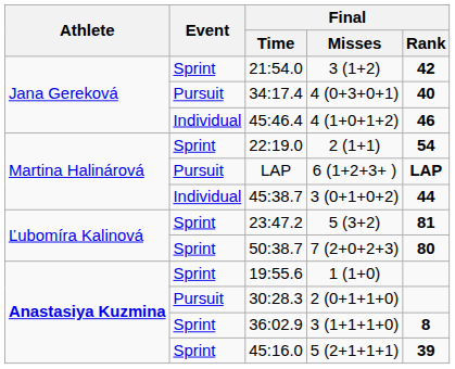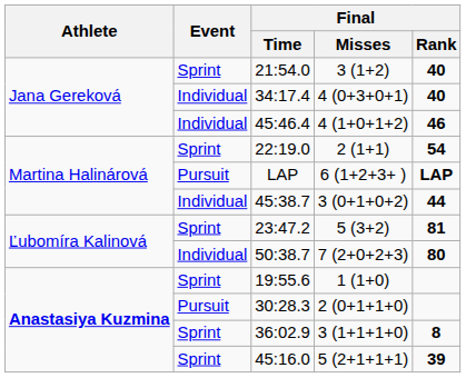21:54.0 | Final / Rank: 42 -> 40
34:17.4 | Event: Pursuit -> Individual
50:38.7 | Event: Sprint -> Individual
